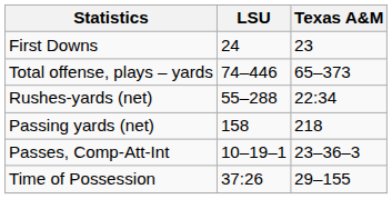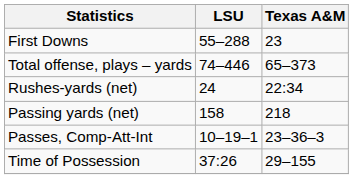First Downs | LSU: 24 -> 55–288
Rushes-yards (net) | LSU: 55–288 -> 24
